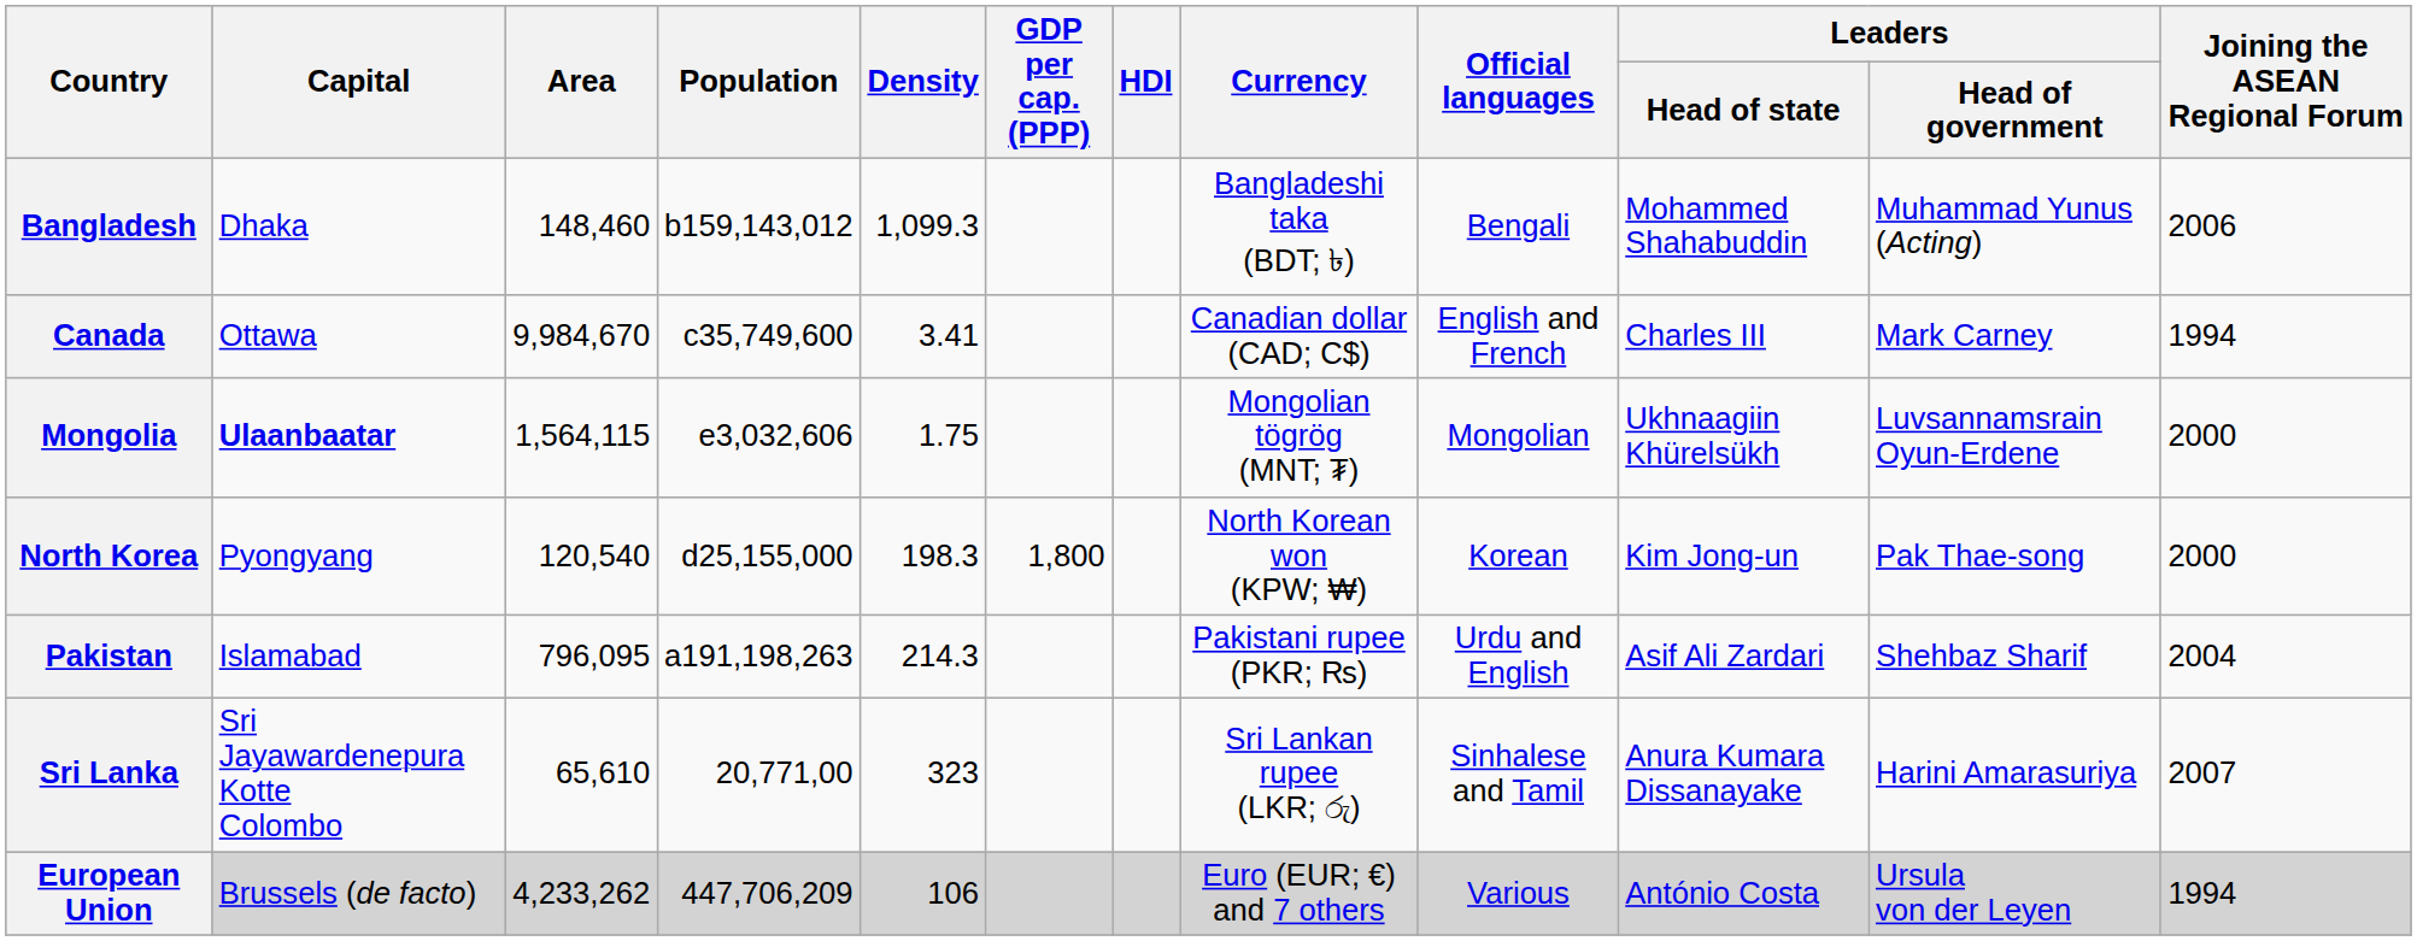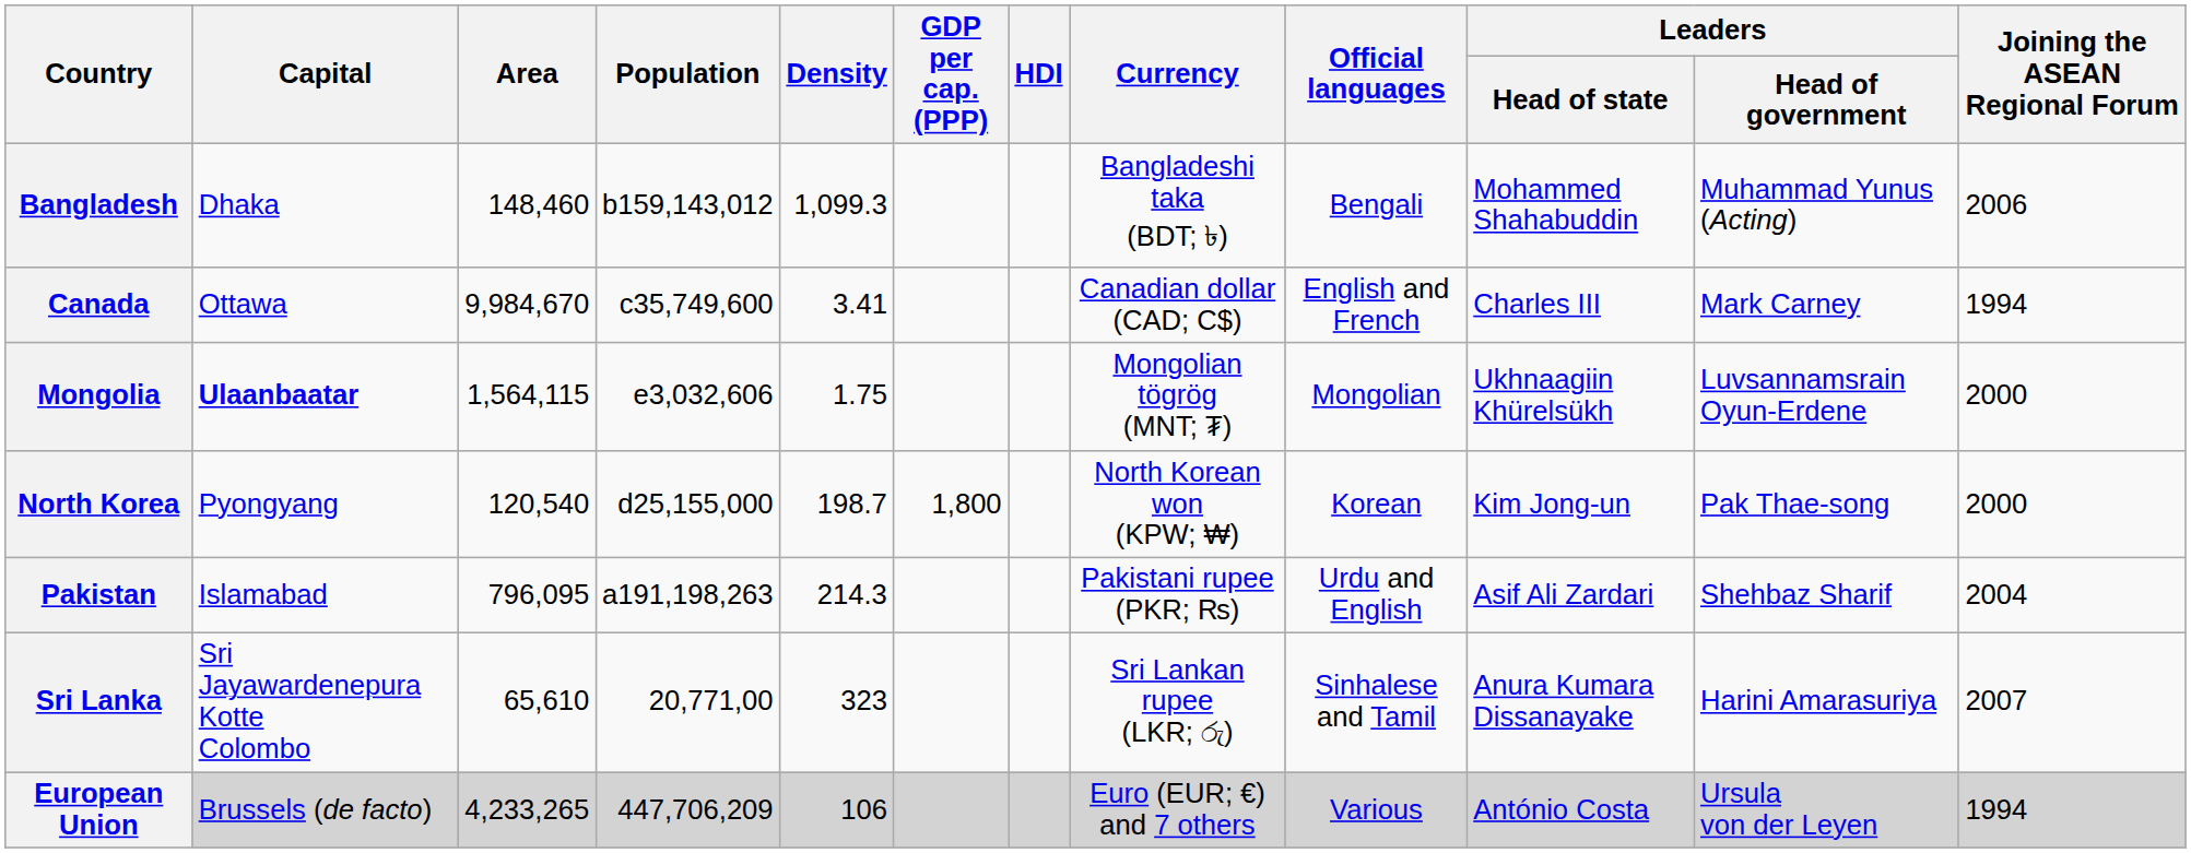North Korea | Density: 198.3 -> 198.7
European Union | Area: 4,233,262 -> 4,233,265
